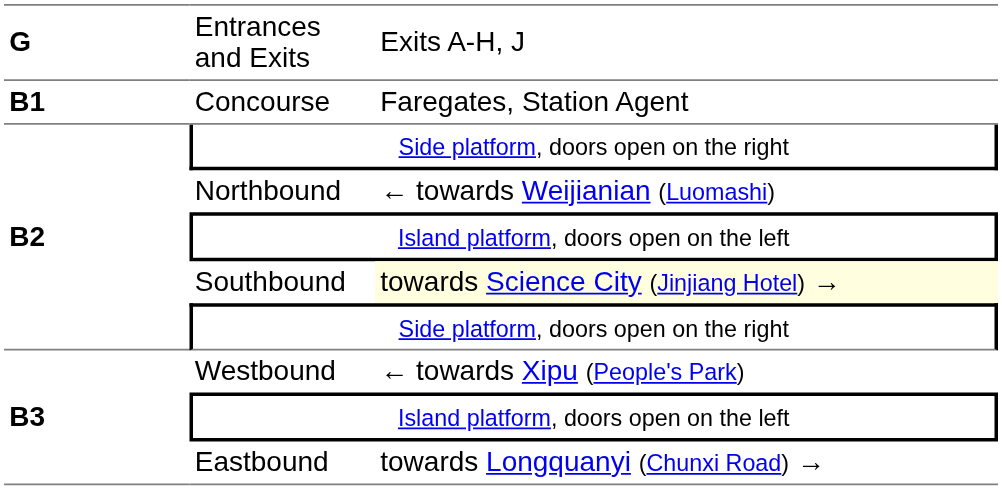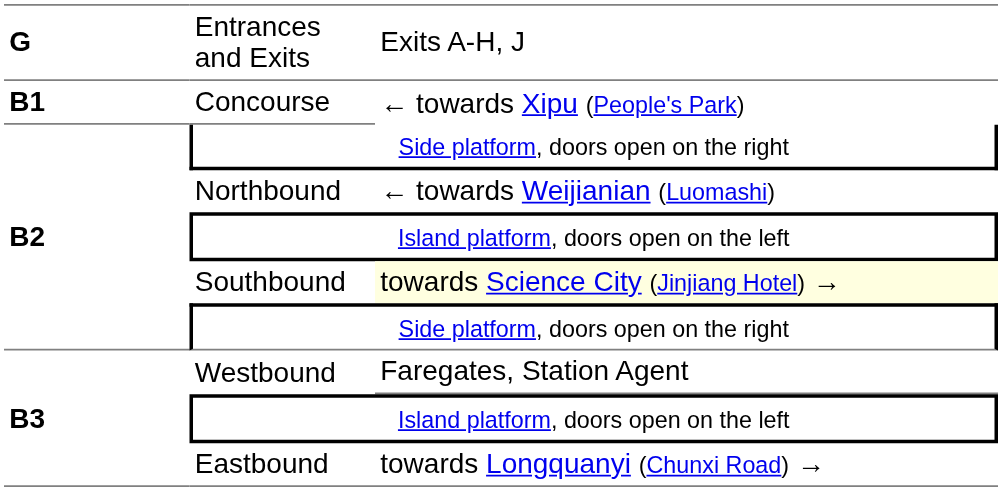Concourse | column 3: Faregates, Station Agent -> ← towards Xipu (People's Park)
Westbound | column 3: ← towards Xipu (People's Park) -> Faregates, Station Agent
